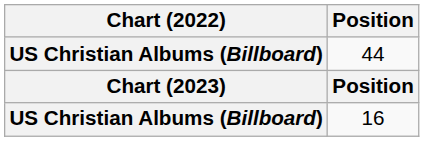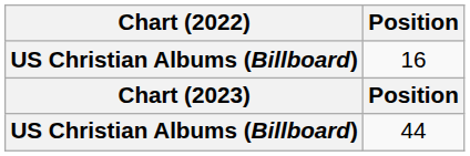rows swapped: 44 <-> 16
